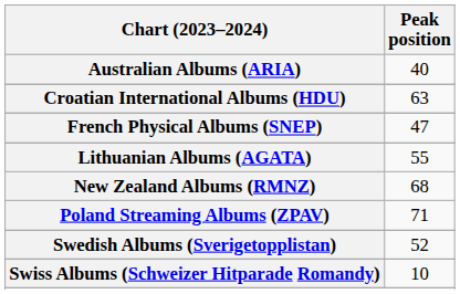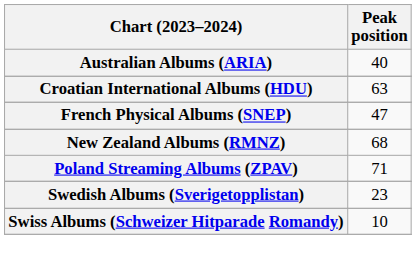- row: Lithuanian Albums (AGATA) | 55
Swedish Albums (Sverigetopplistan) | Peak position: 52 -> 23
